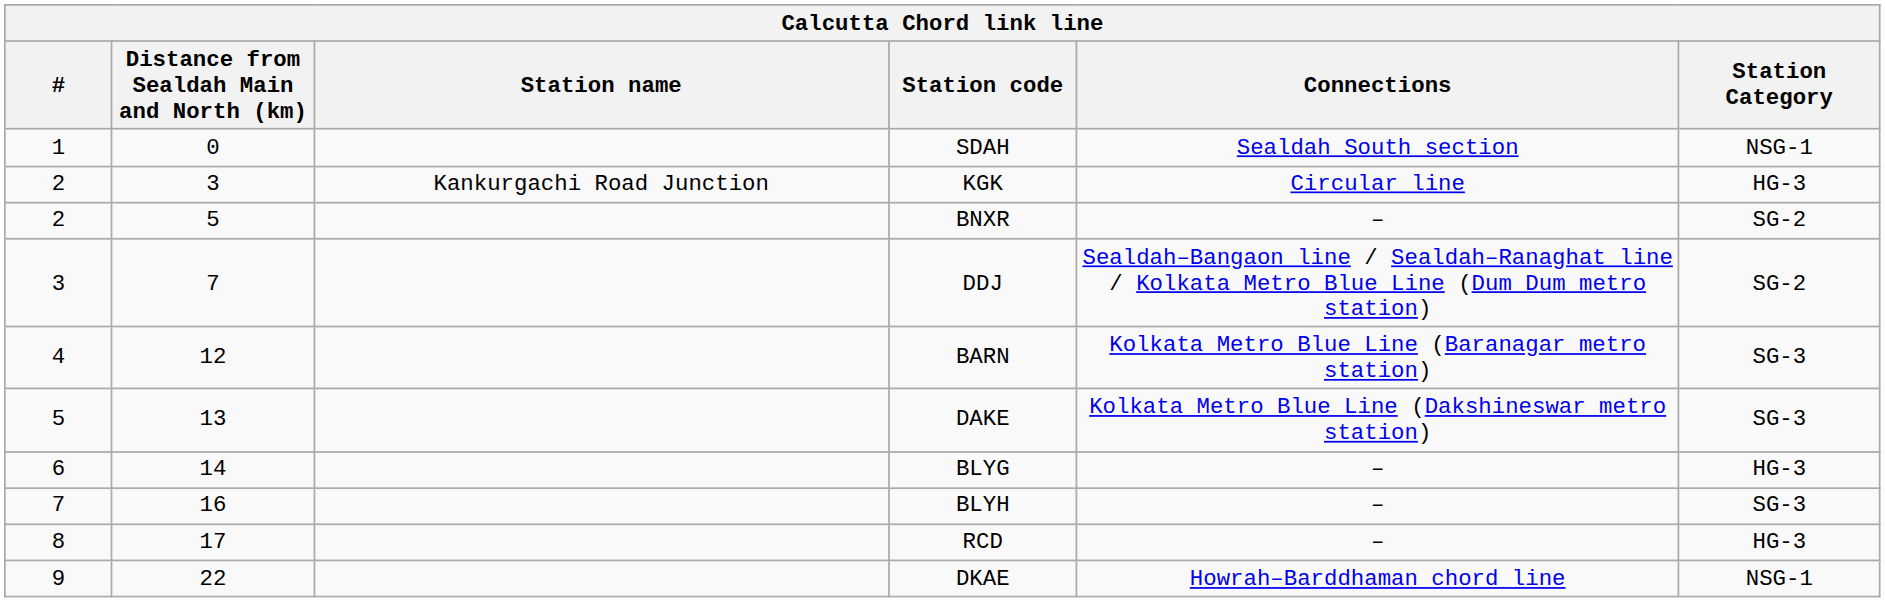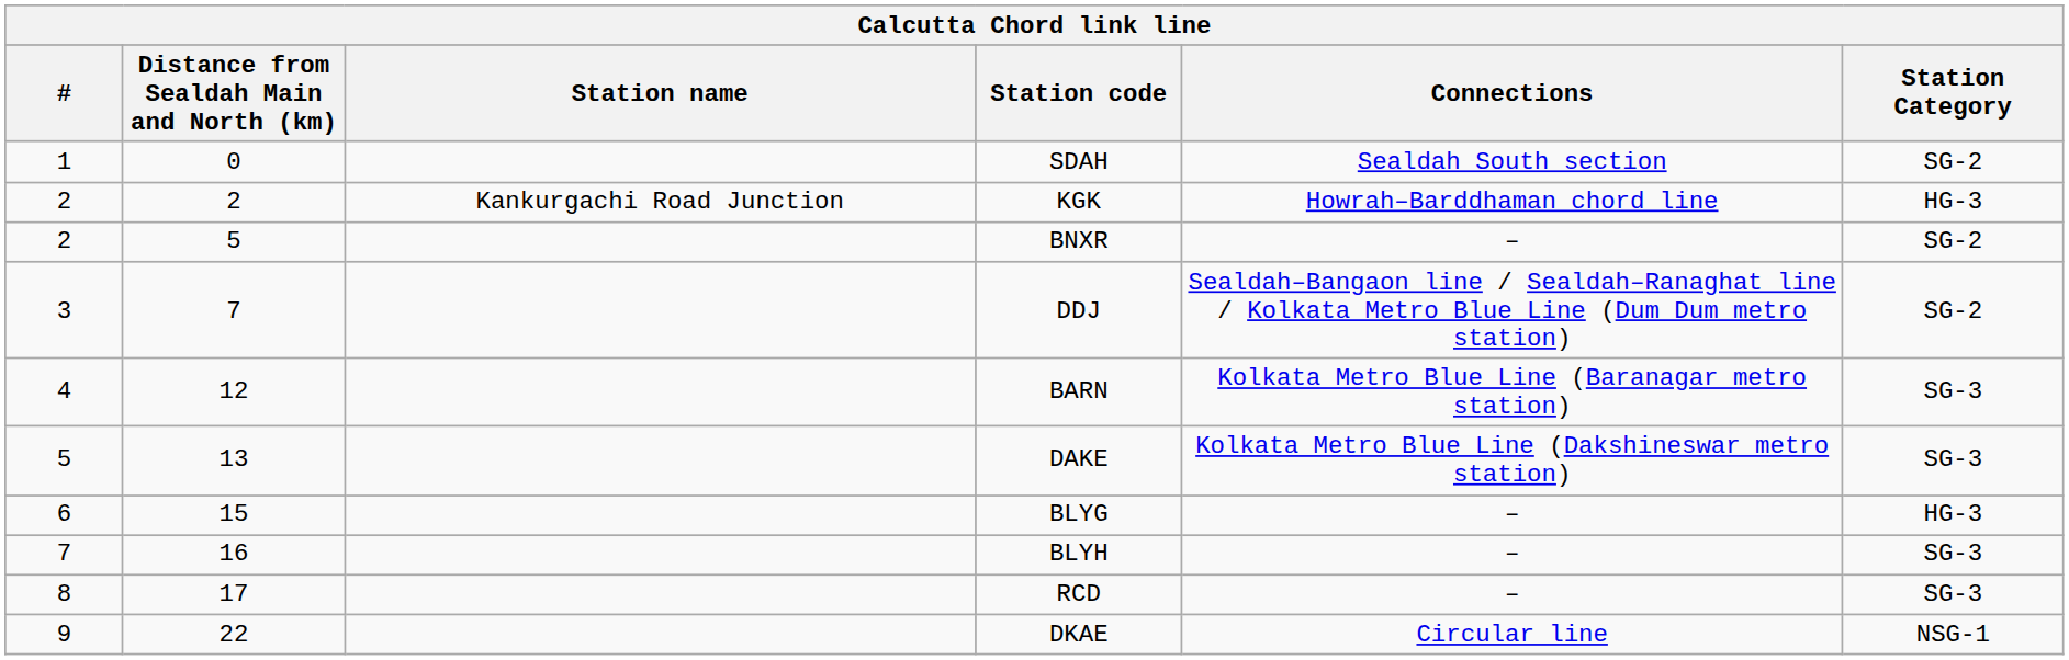SDAH | Station Category: NSG-1 -> SG-2
KGK | Distance from Sealdah Main and North (km): 3 -> 2
KGK | Connections: Circular line -> Howrah–Barddhaman chord line
BLYG | Distance from Sealdah Main and North (km): 14 -> 15
RCD | Station Category: HG-3 -> SG-3
DKAE | Connections: Howrah–Barddhaman chord line -> Circular line
